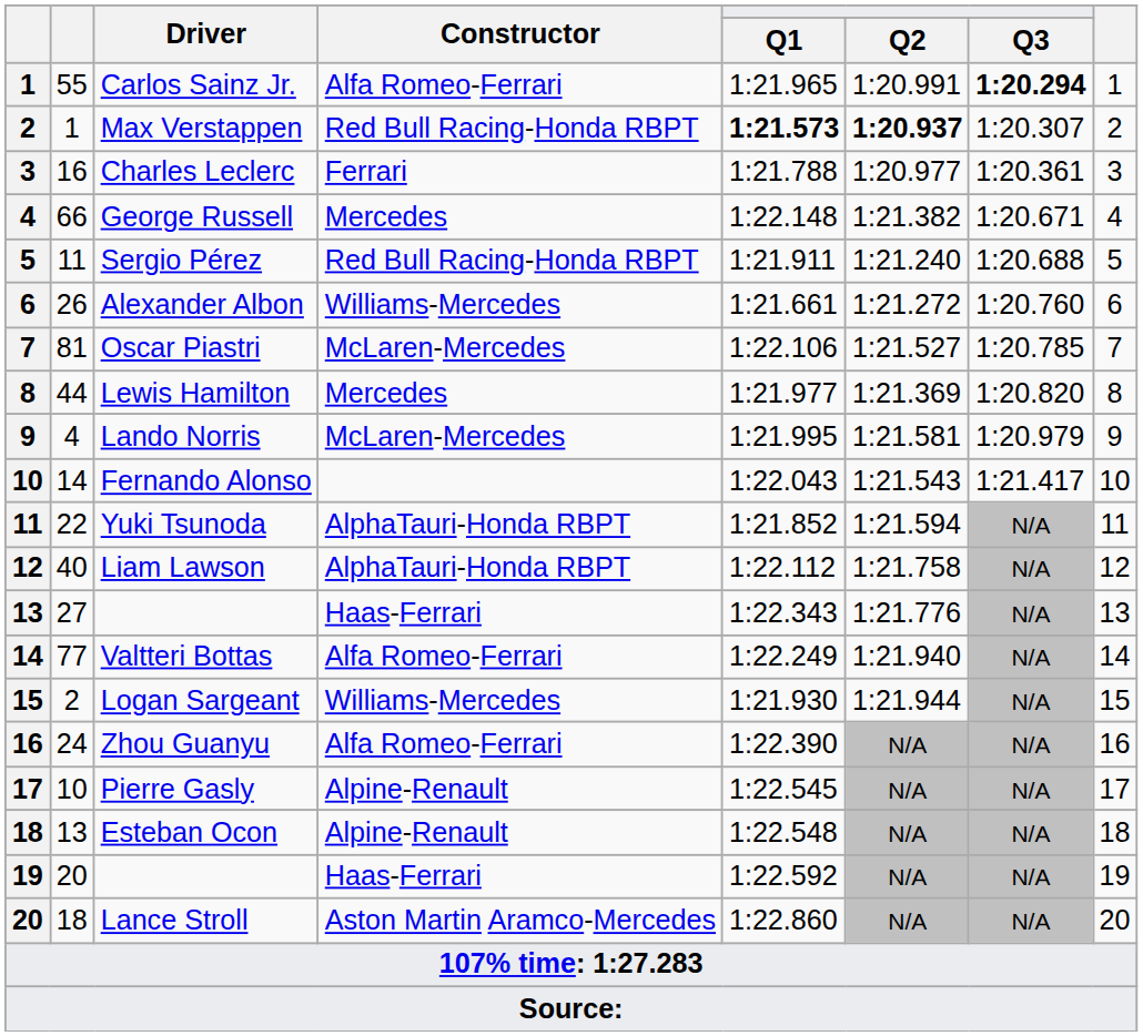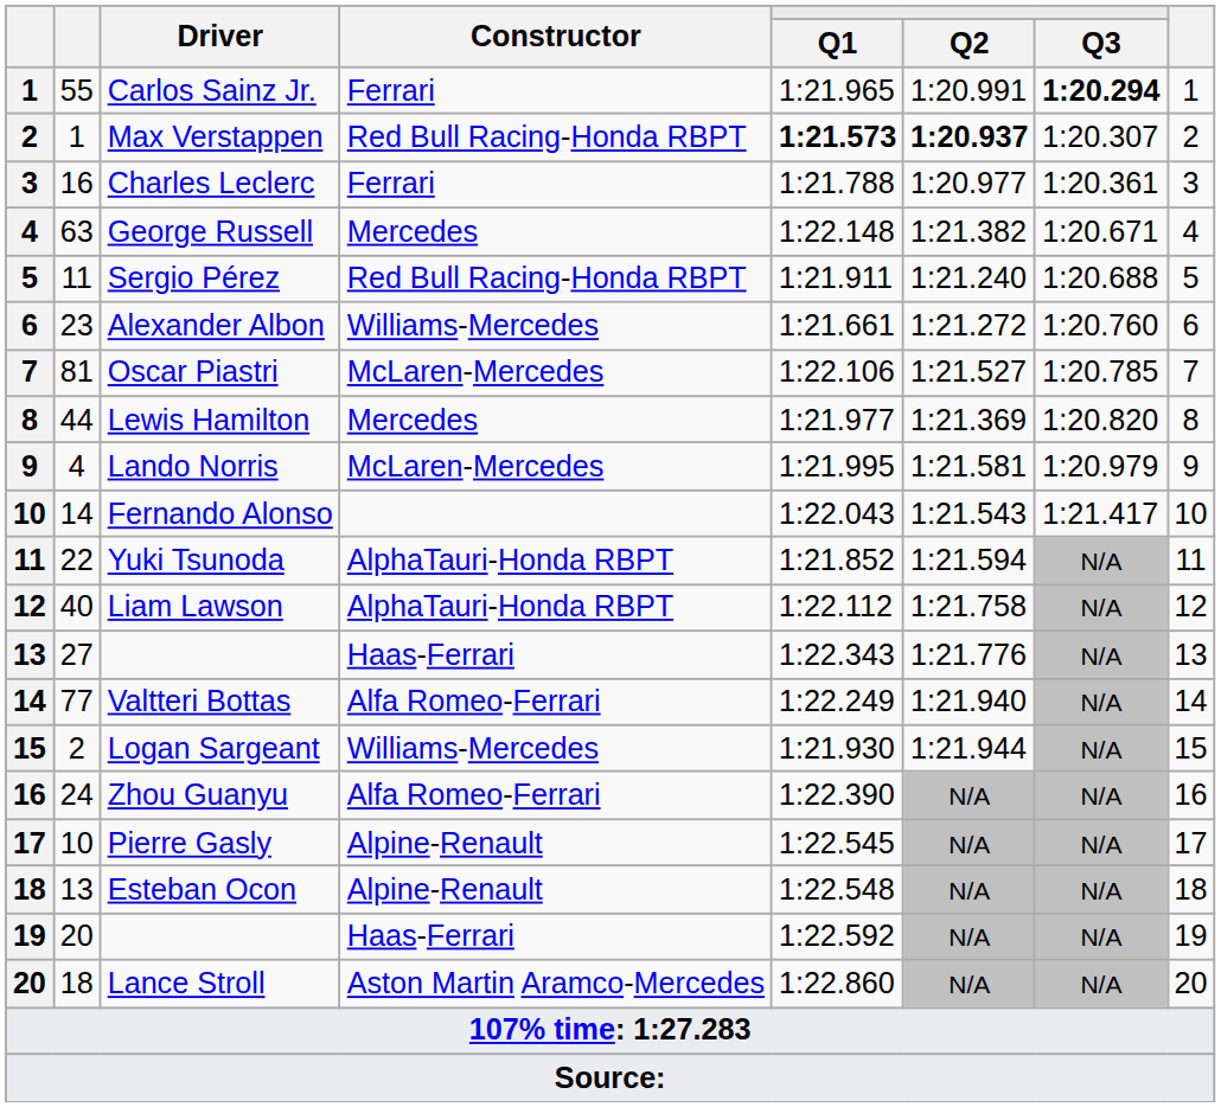Carlos Sainz Jr. | Constructor: Alfa Romeo-Ferrari -> Ferrari
George Russell | column 2: 66 -> 63
Alexander Albon | column 2: 26 -> 23
